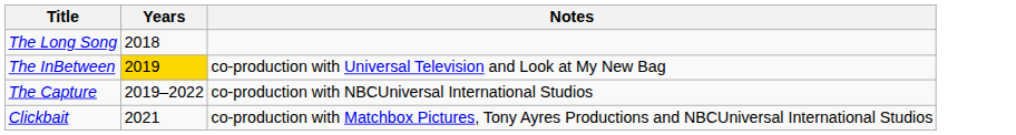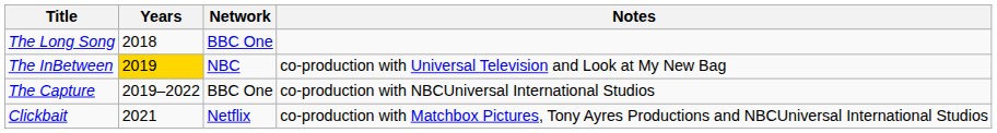+ column: Network | BBC One | NBC | BBC One | Netflix
